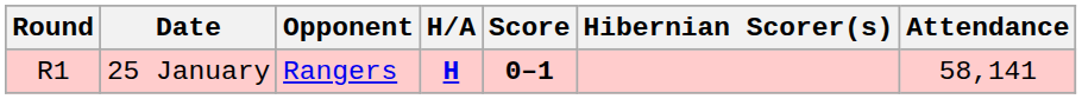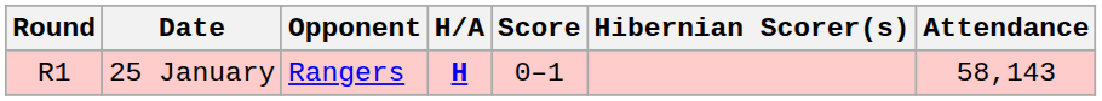25 January | Score: bold -> normal
25 January | Attendance: 58,141 -> 58,143
